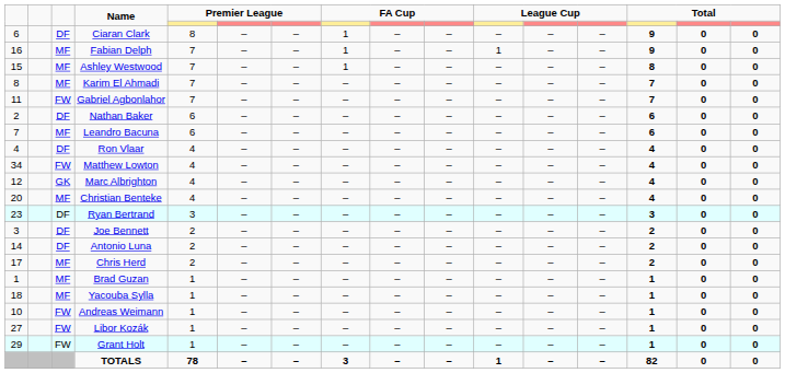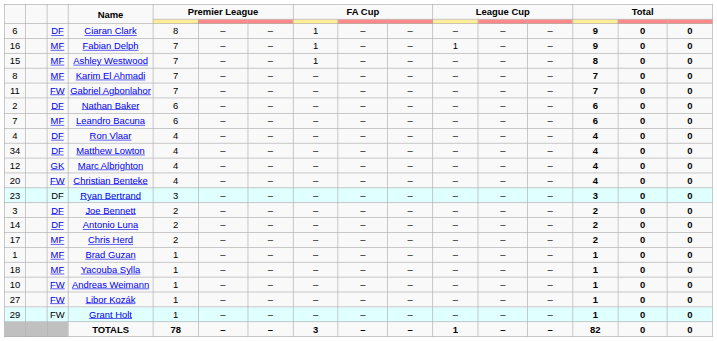Matthew Lowton | column 3: FW -> DF
Christian Benteke | column 3: MF -> FW
